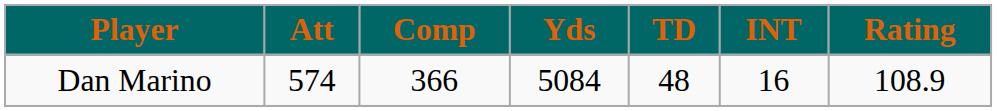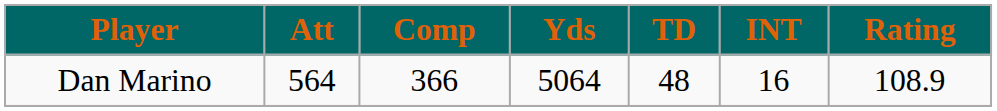Dan Marino | Att: 574 -> 564
Dan Marino | Yds: 5084 -> 5064
